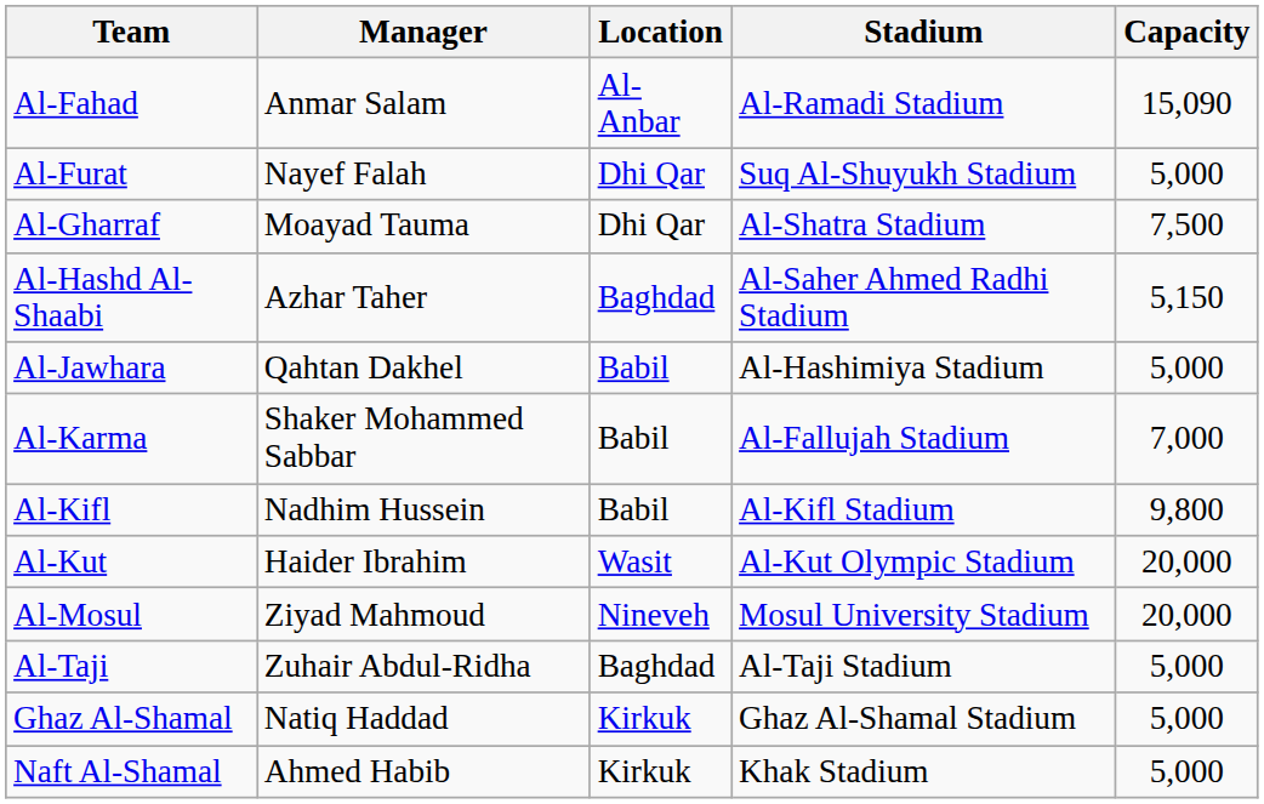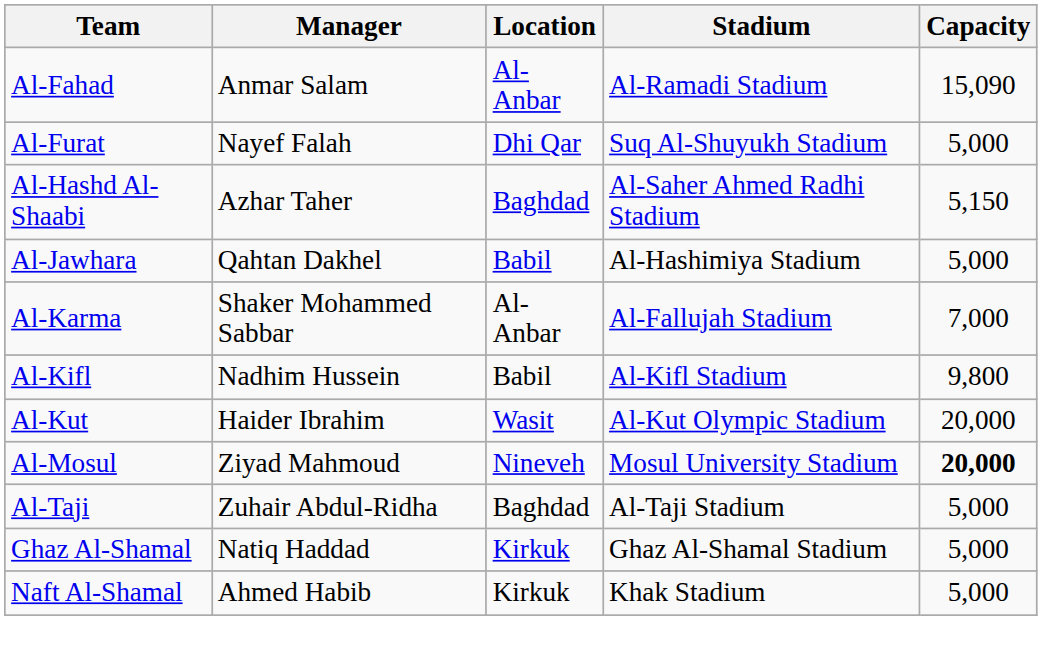- row: Al-Gharraf | Moayad Tauma | Dhi Qar | Al-Shatra Stadium | 7,500
Al-Karma | Location: Babil -> Al-Anbar
Al-Mosul | Capacity: normal -> bold
